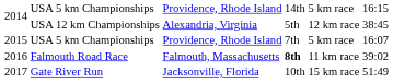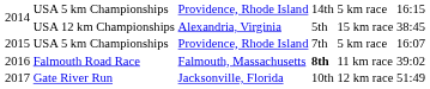USA 12 km Championships | column 5: 12 km race -> 15 km race
Gate River Run | column 5: 15 km race -> 12 km race
